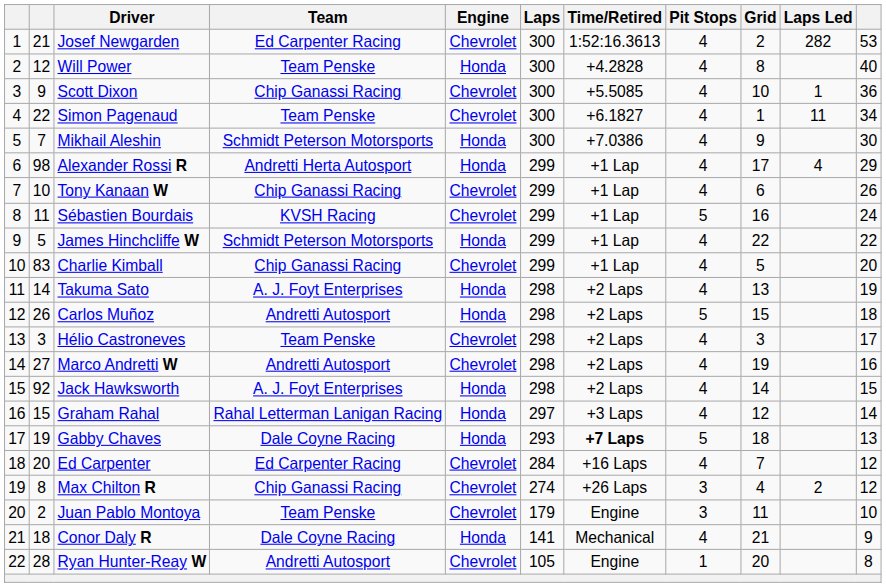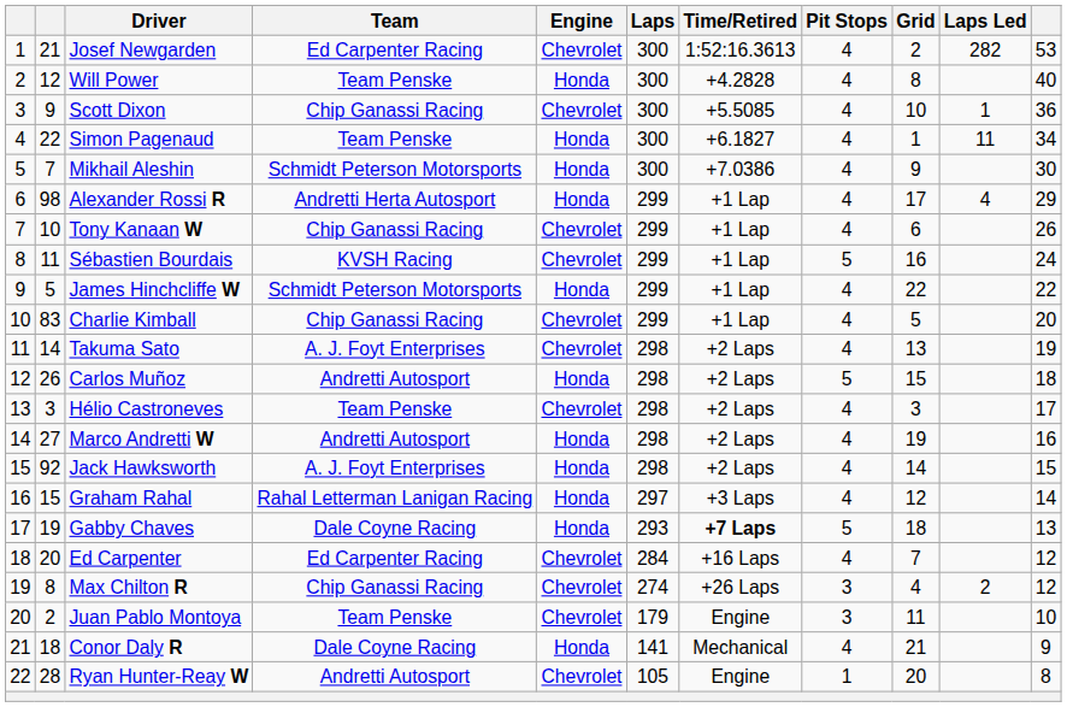Simon Pagenaud | Engine: Chevrolet -> Honda
Takuma Sato | Engine: Honda -> Chevrolet
Marco Andretti W | Engine: Chevrolet -> Honda
